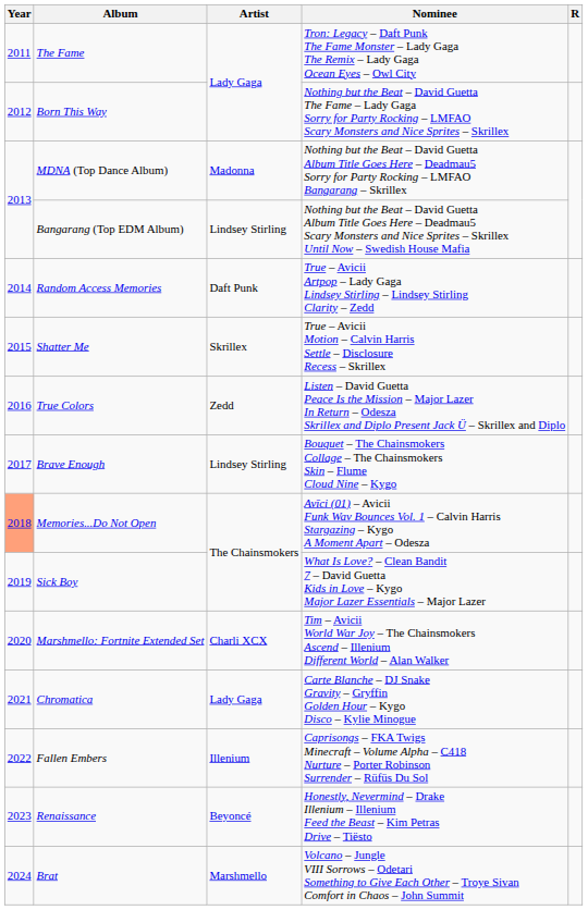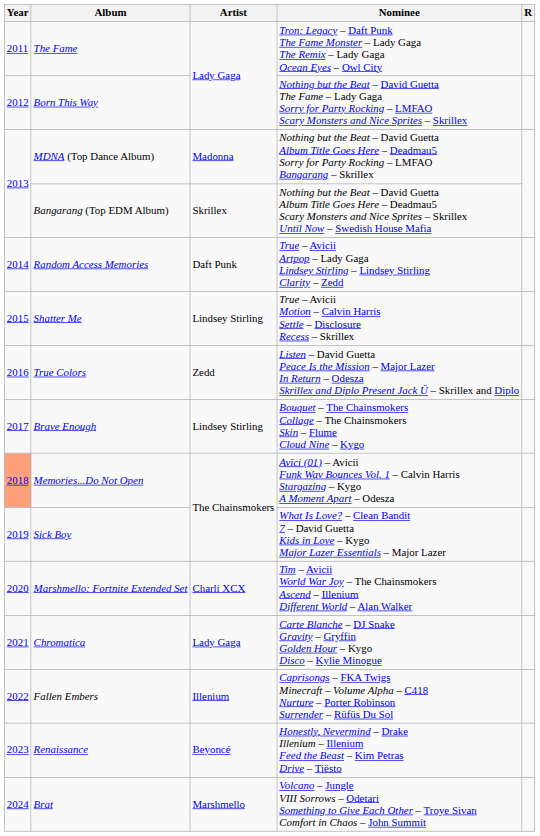Bangarang (Top EDM Album) | Artist: Lindsey Stirling -> Skrillex
Shatter Me | Artist: Skrillex -> Lindsey Stirling
